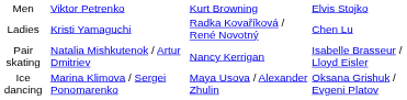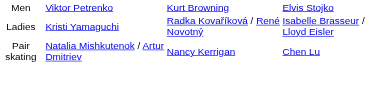Ladies | column 4: Chen Lu -> Isabelle Brasseur / Lloyd Eisler
Pair skating | column 4: Isabelle Brasseur / Lloyd Eisler -> Chen Lu
- row: Ice dancing | Marina Klimova / Sergei Ponomarenko | Maya Usova / Alexander Zhulin | Oksana Grishuk / Evgeni Platov
